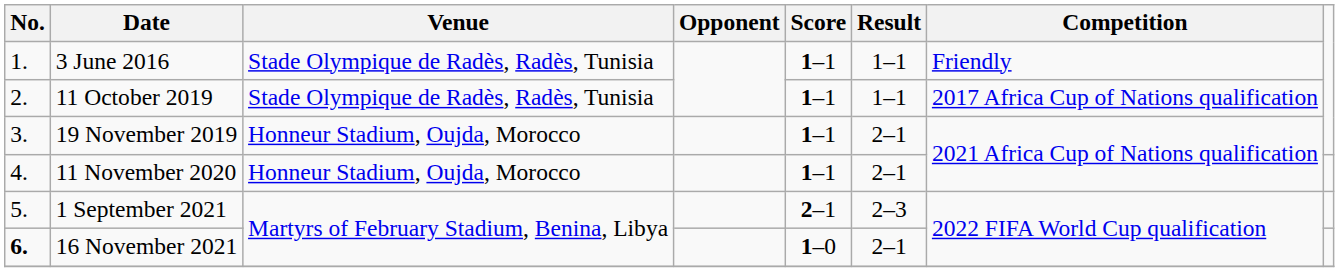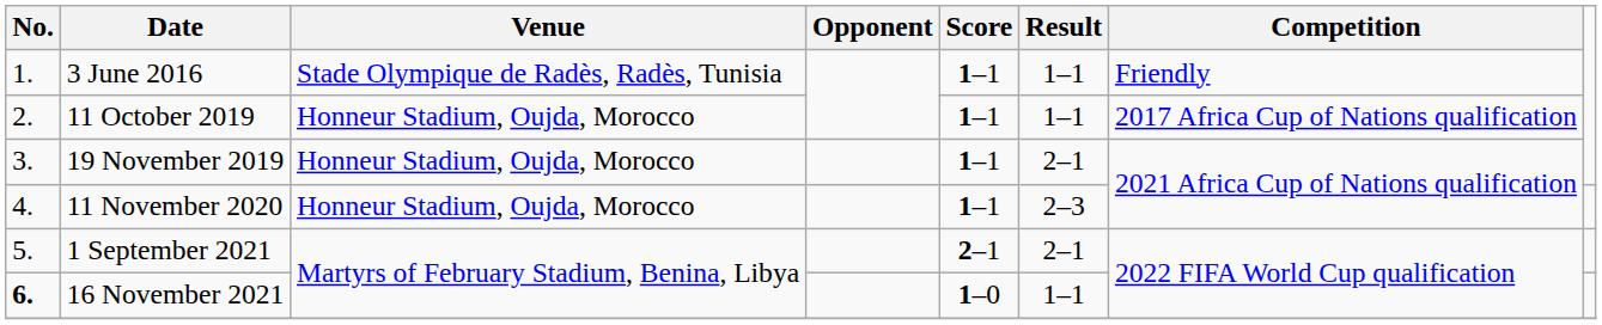11 October 2019 | Venue: Stade Olympique de Radès, Radès, Tunisia -> Honneur Stadium, Oujda, Morocco
11 November 2020 | Result: 2–1 -> 2–3
1 September 2021 | Result: 2–3 -> 2–1
16 November 2021 | Result: 2–1 -> 1–1
